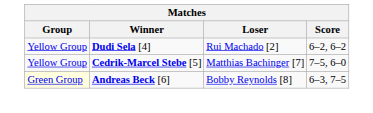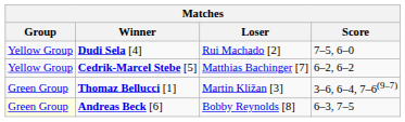Dudi Sela [4] | Score: 6–2, 6–2 -> 7–5, 6–0
Cedrik-Marcel Stebe [5] | Score: 7–5, 6–0 -> 6–2, 6–2
+ row: Green Group | Thomaz Bellucci [1] | Martin Kližan [3] | 3–6, 6–4, 7–6(9–7)
